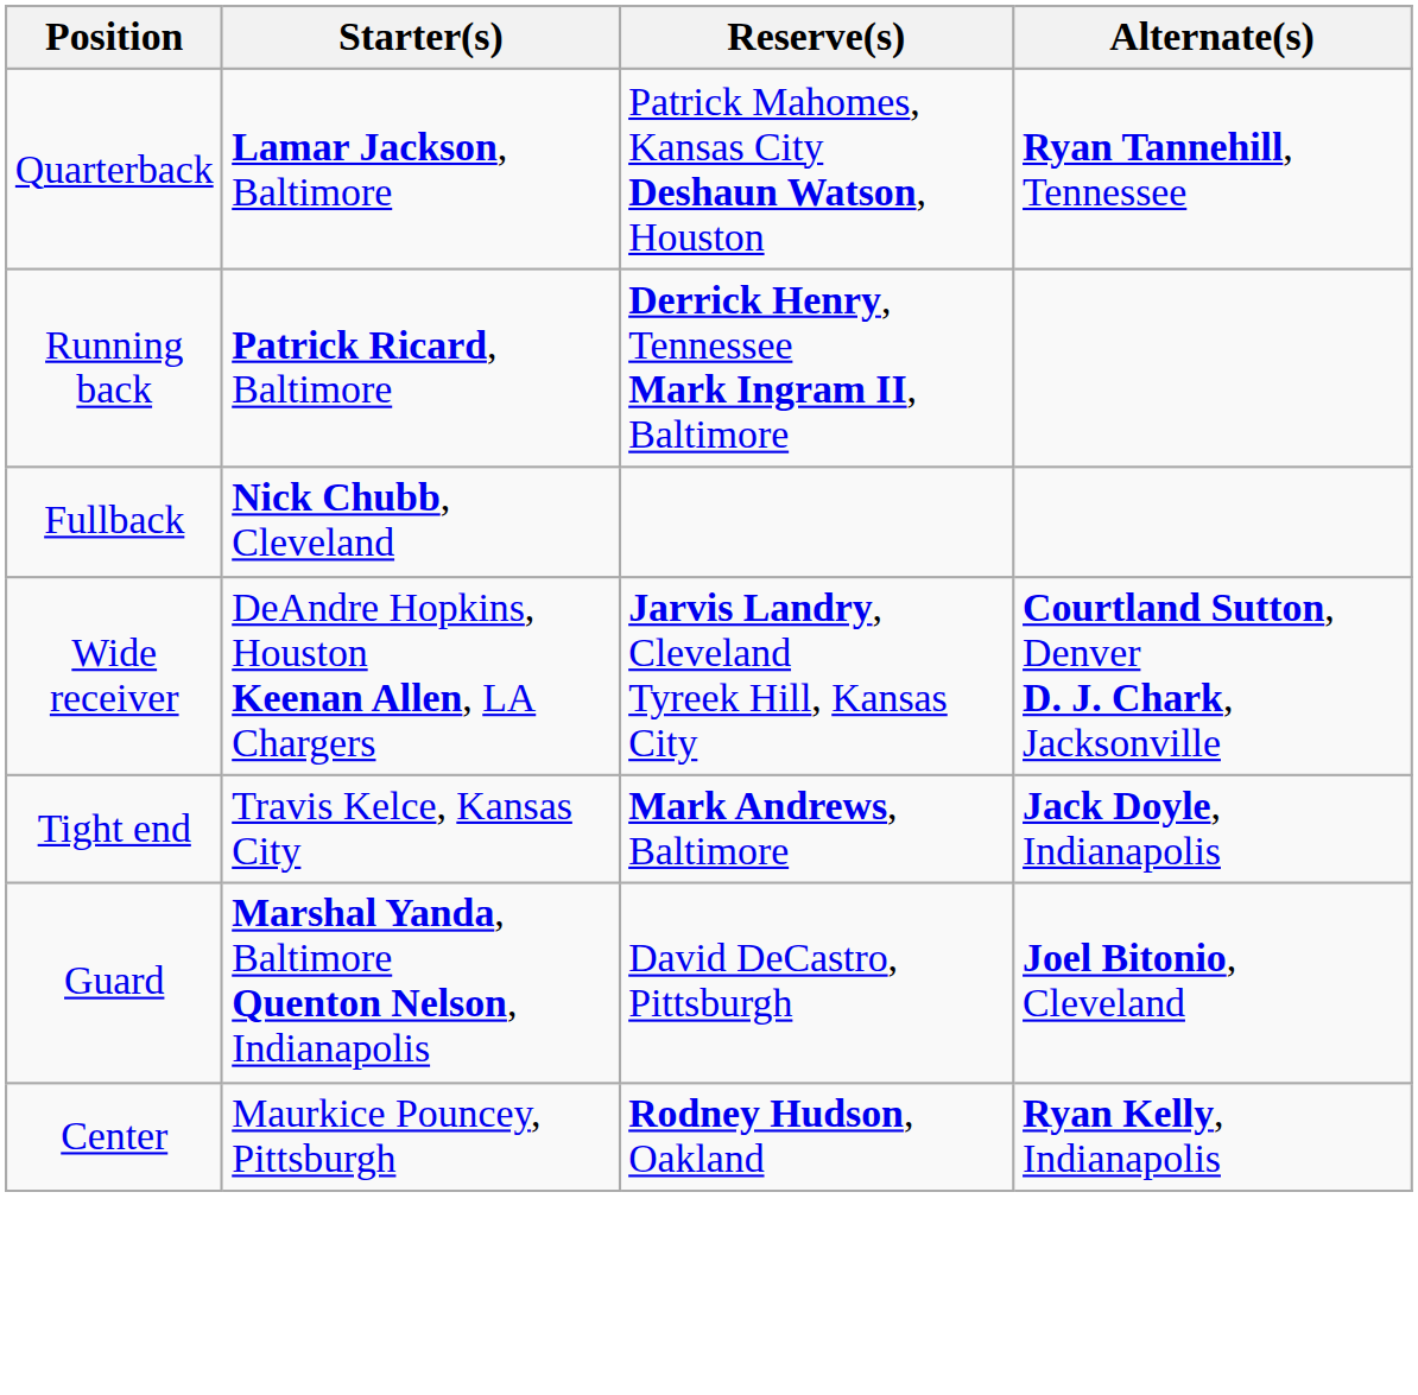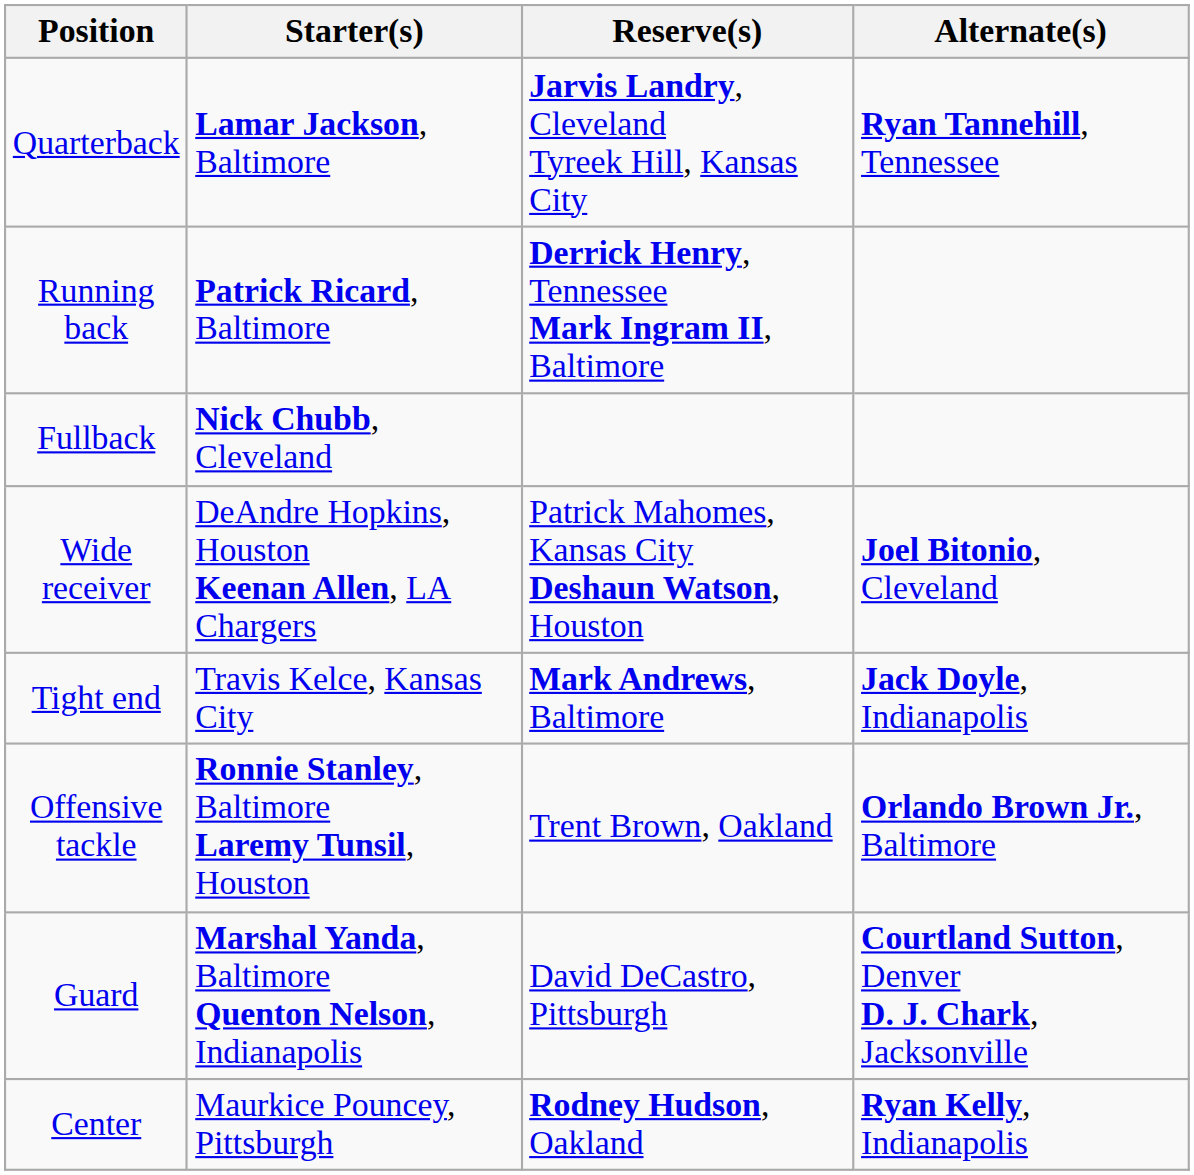Quarterback | Reserve(s): Patrick Mahomes, Kansas City Deshaun Watson, Houston -> Jarvis Landry, Cleveland Tyreek Hill, Kansas City
Wide receiver | Reserve(s): Jarvis Landry, Cleveland Tyreek Hill, Kansas City -> Patrick Mahomes, Kansas City Deshaun Watson, Houston
Wide receiver | Alternate(s): Courtland Sutton, Denver D. J. Chark, Jacksonville -> Joel Bitonio, Cleveland
+ row: Offensive tackle | Ronnie Stanley, Baltimore Laremy Tunsil, Houston | Trent Brown, Oakland | Orlando Brown Jr., Baltimore
Guard | Alternate(s): Joel Bitonio, Cleveland -> Courtland Sutton, Denver D. J. Chark, Jacksonville
